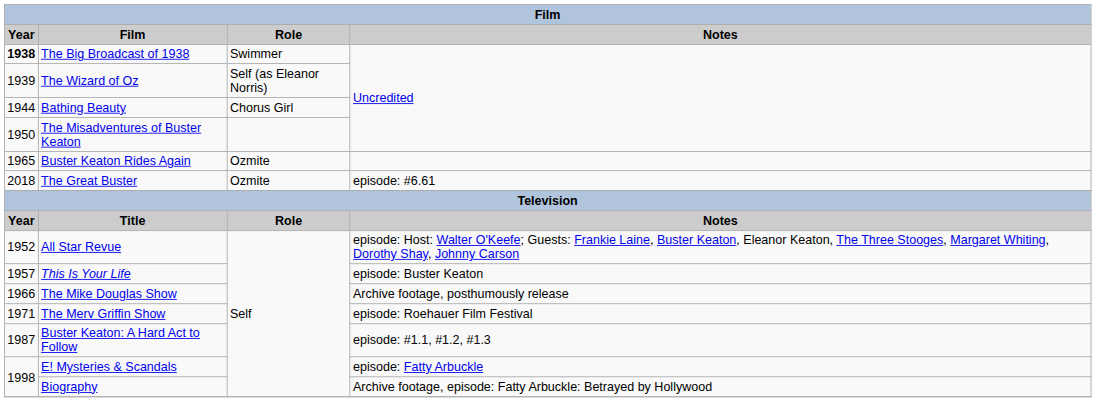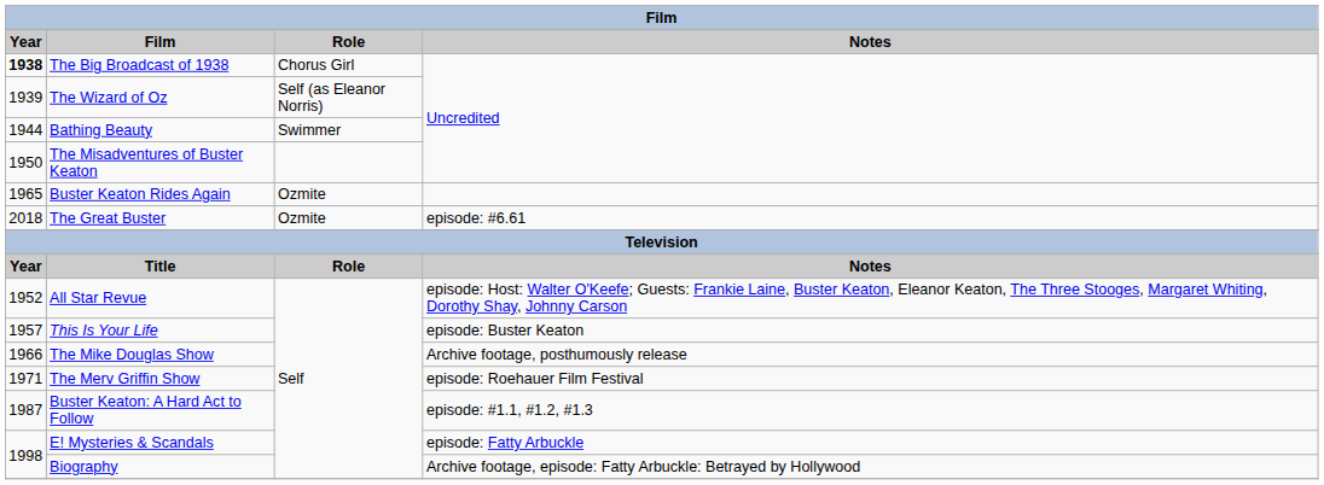The Big Broadcast of 1938 | Role: Swimmer -> Chorus Girl
Bathing Beauty | Role: Chorus Girl -> Swimmer
